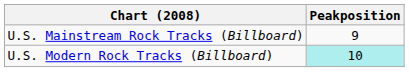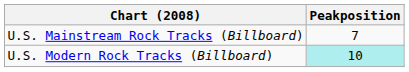U.S. Mainstream Rock Tracks (Billboard) | Peakposition: 9 -> 7
